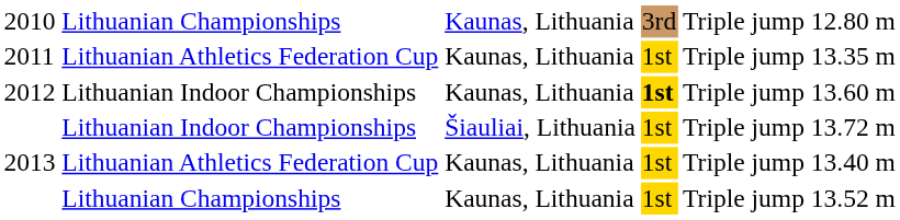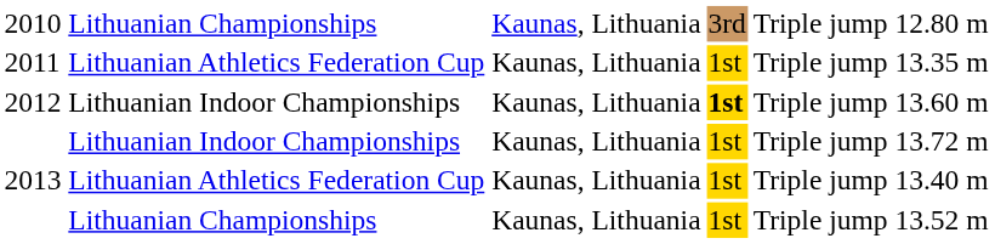2013 / Lithuanian Indoor Championships | column 3: Šiauliai, Lithuania -> Kaunas, Lithuania
